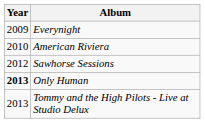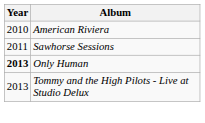- row: 2009 | Everynight
Sawhorse Sessions | Year: 2012 -> 2011
